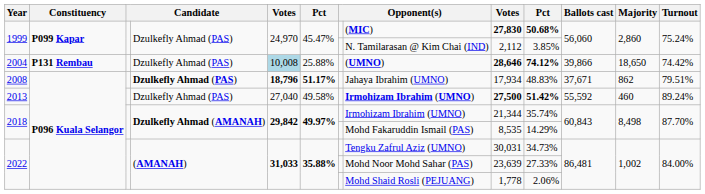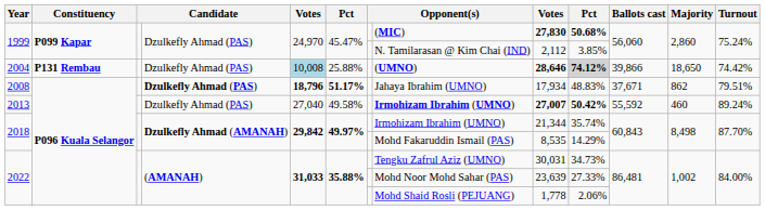2004 | column 10: no background -> lightgrey background
2013 | column 9: 27,500 -> 27,007
2013 | column 10: 51.42% -> 50.42%
